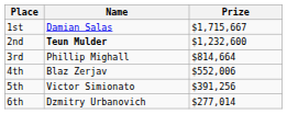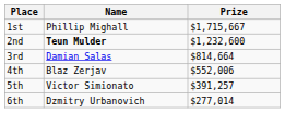1st | Name: Damian Salas -> Phillip Mighall
3rd | Name: Phillip Mighall -> Damian Salas
5th | Prize: $391,256 -> $391,257
